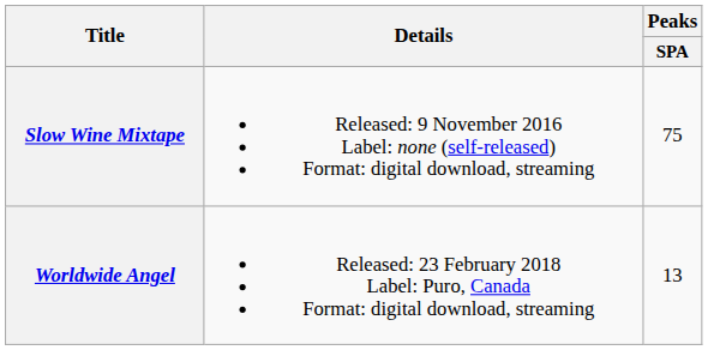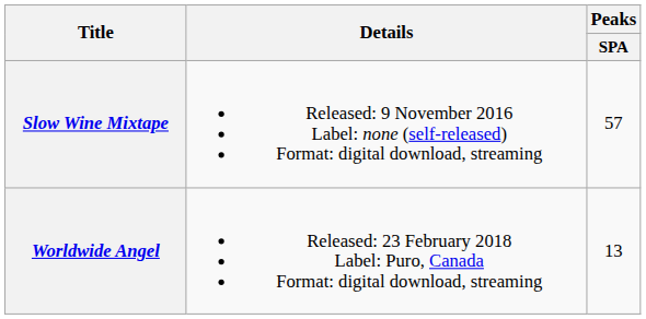Slow Wine Mixtape | Peaks / SPA: 75 -> 57
